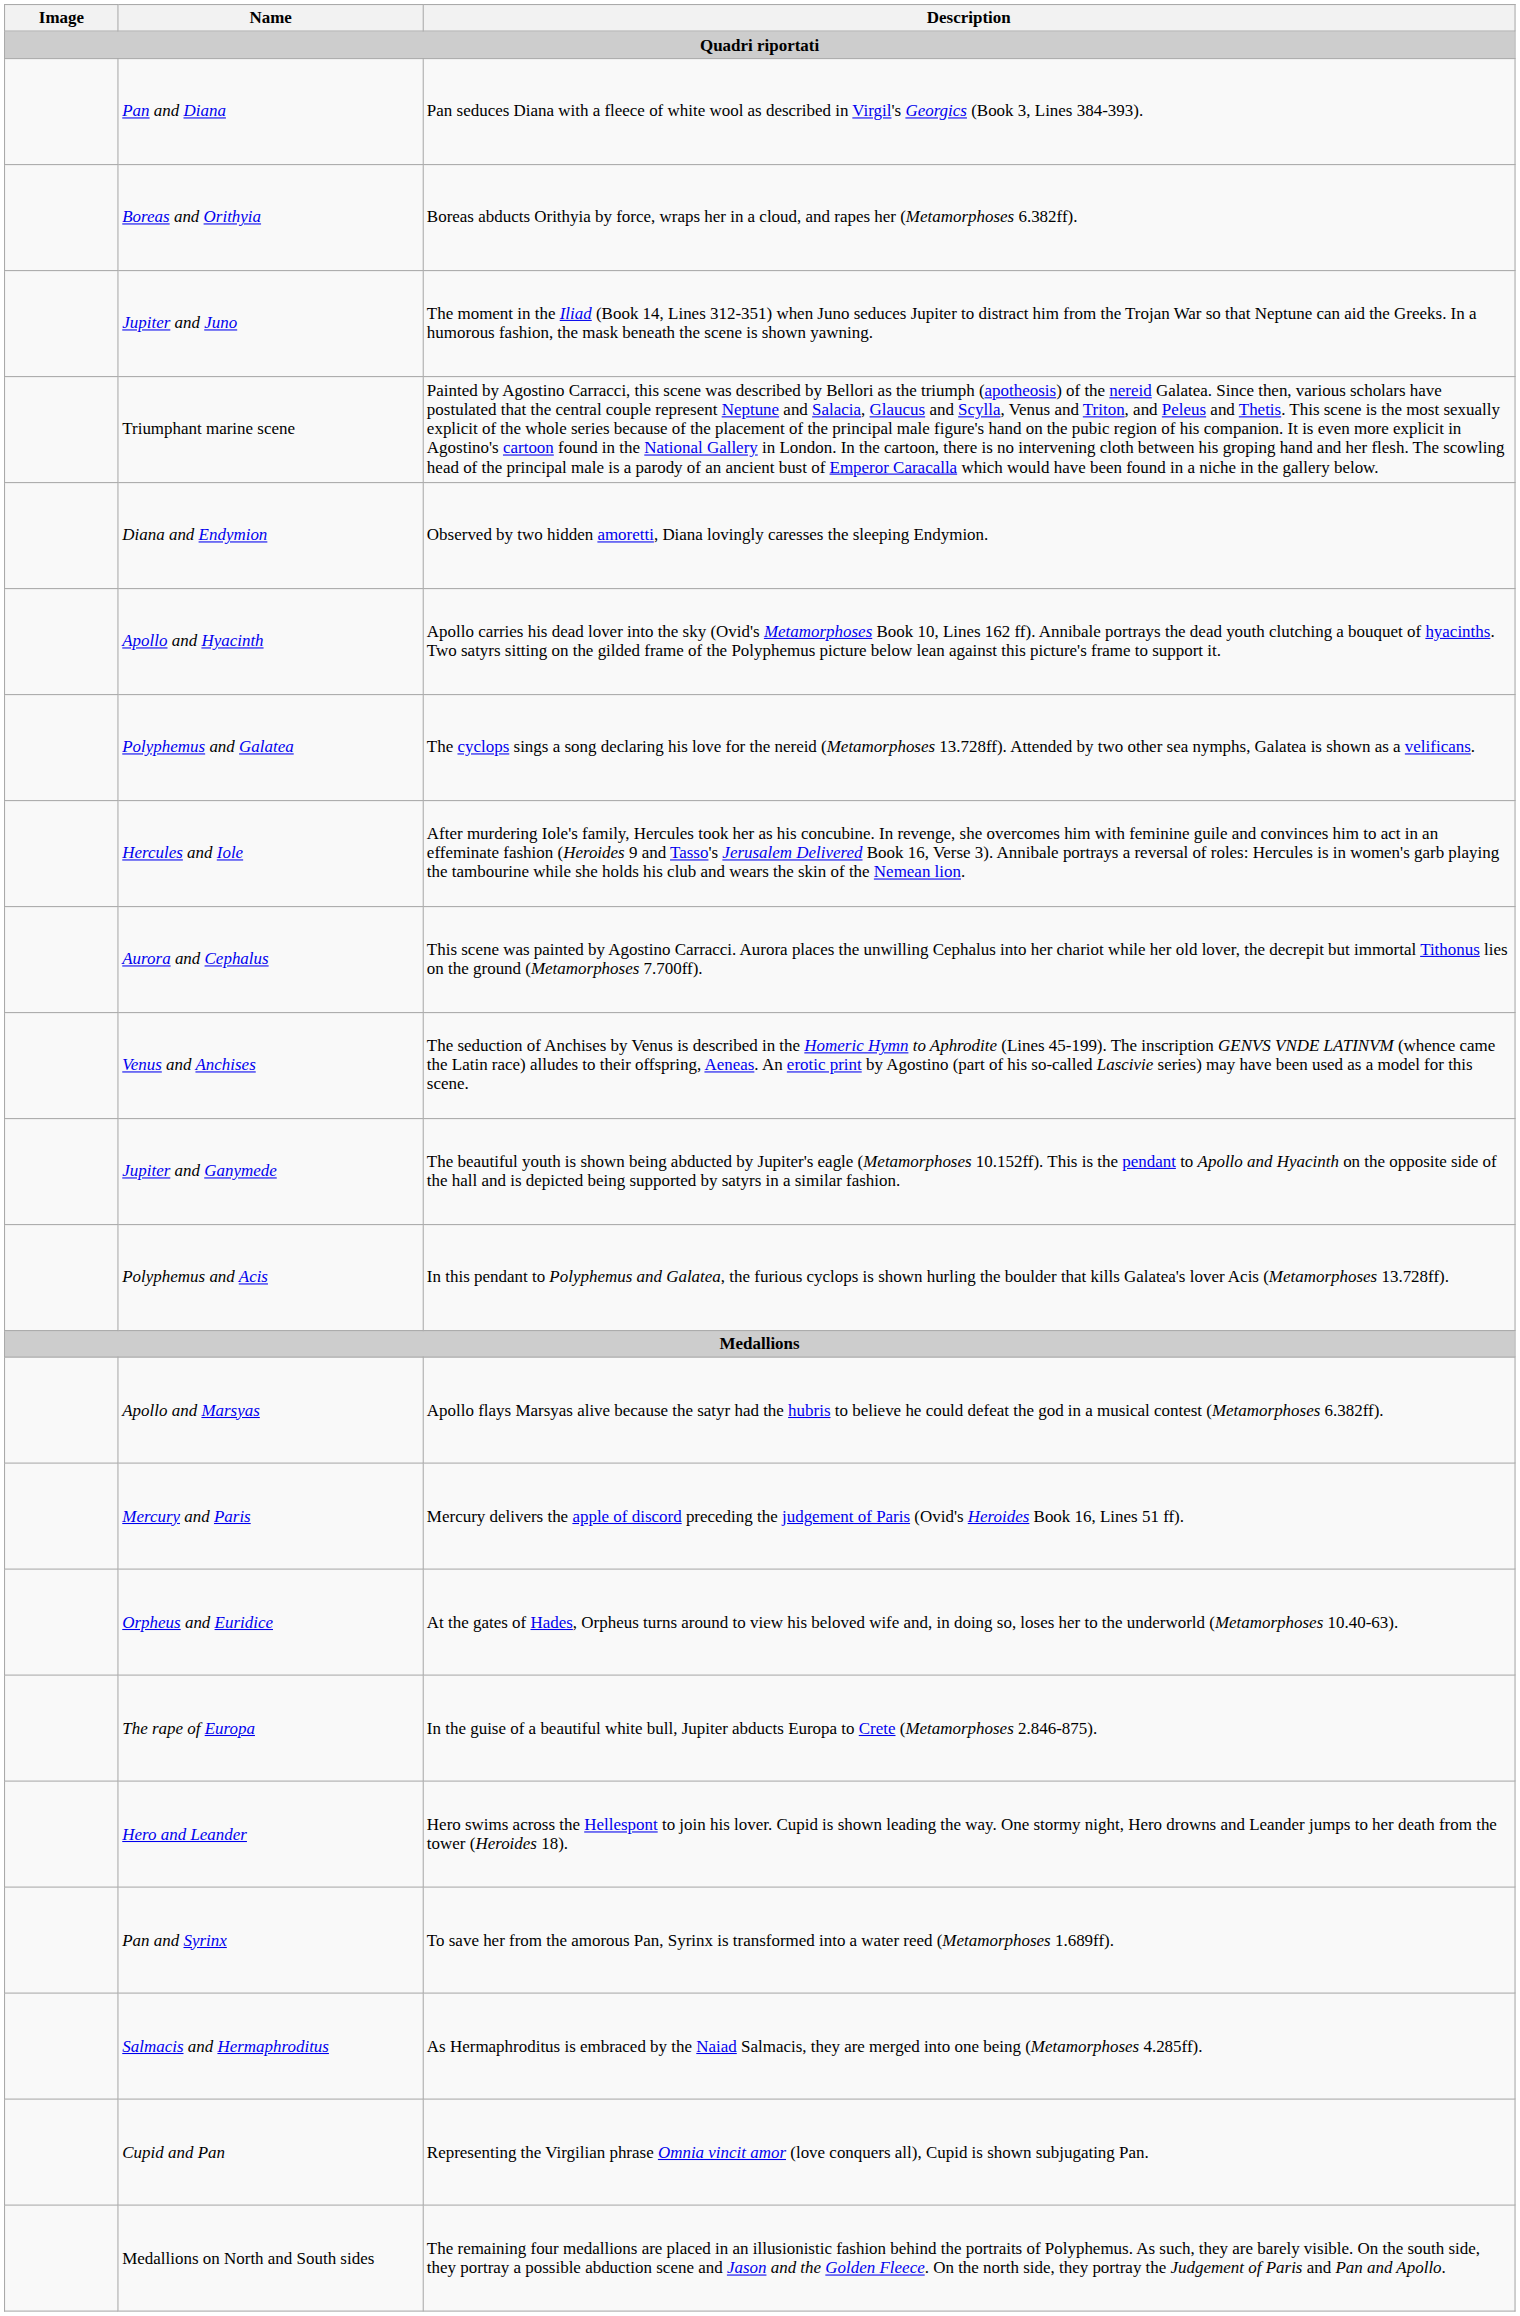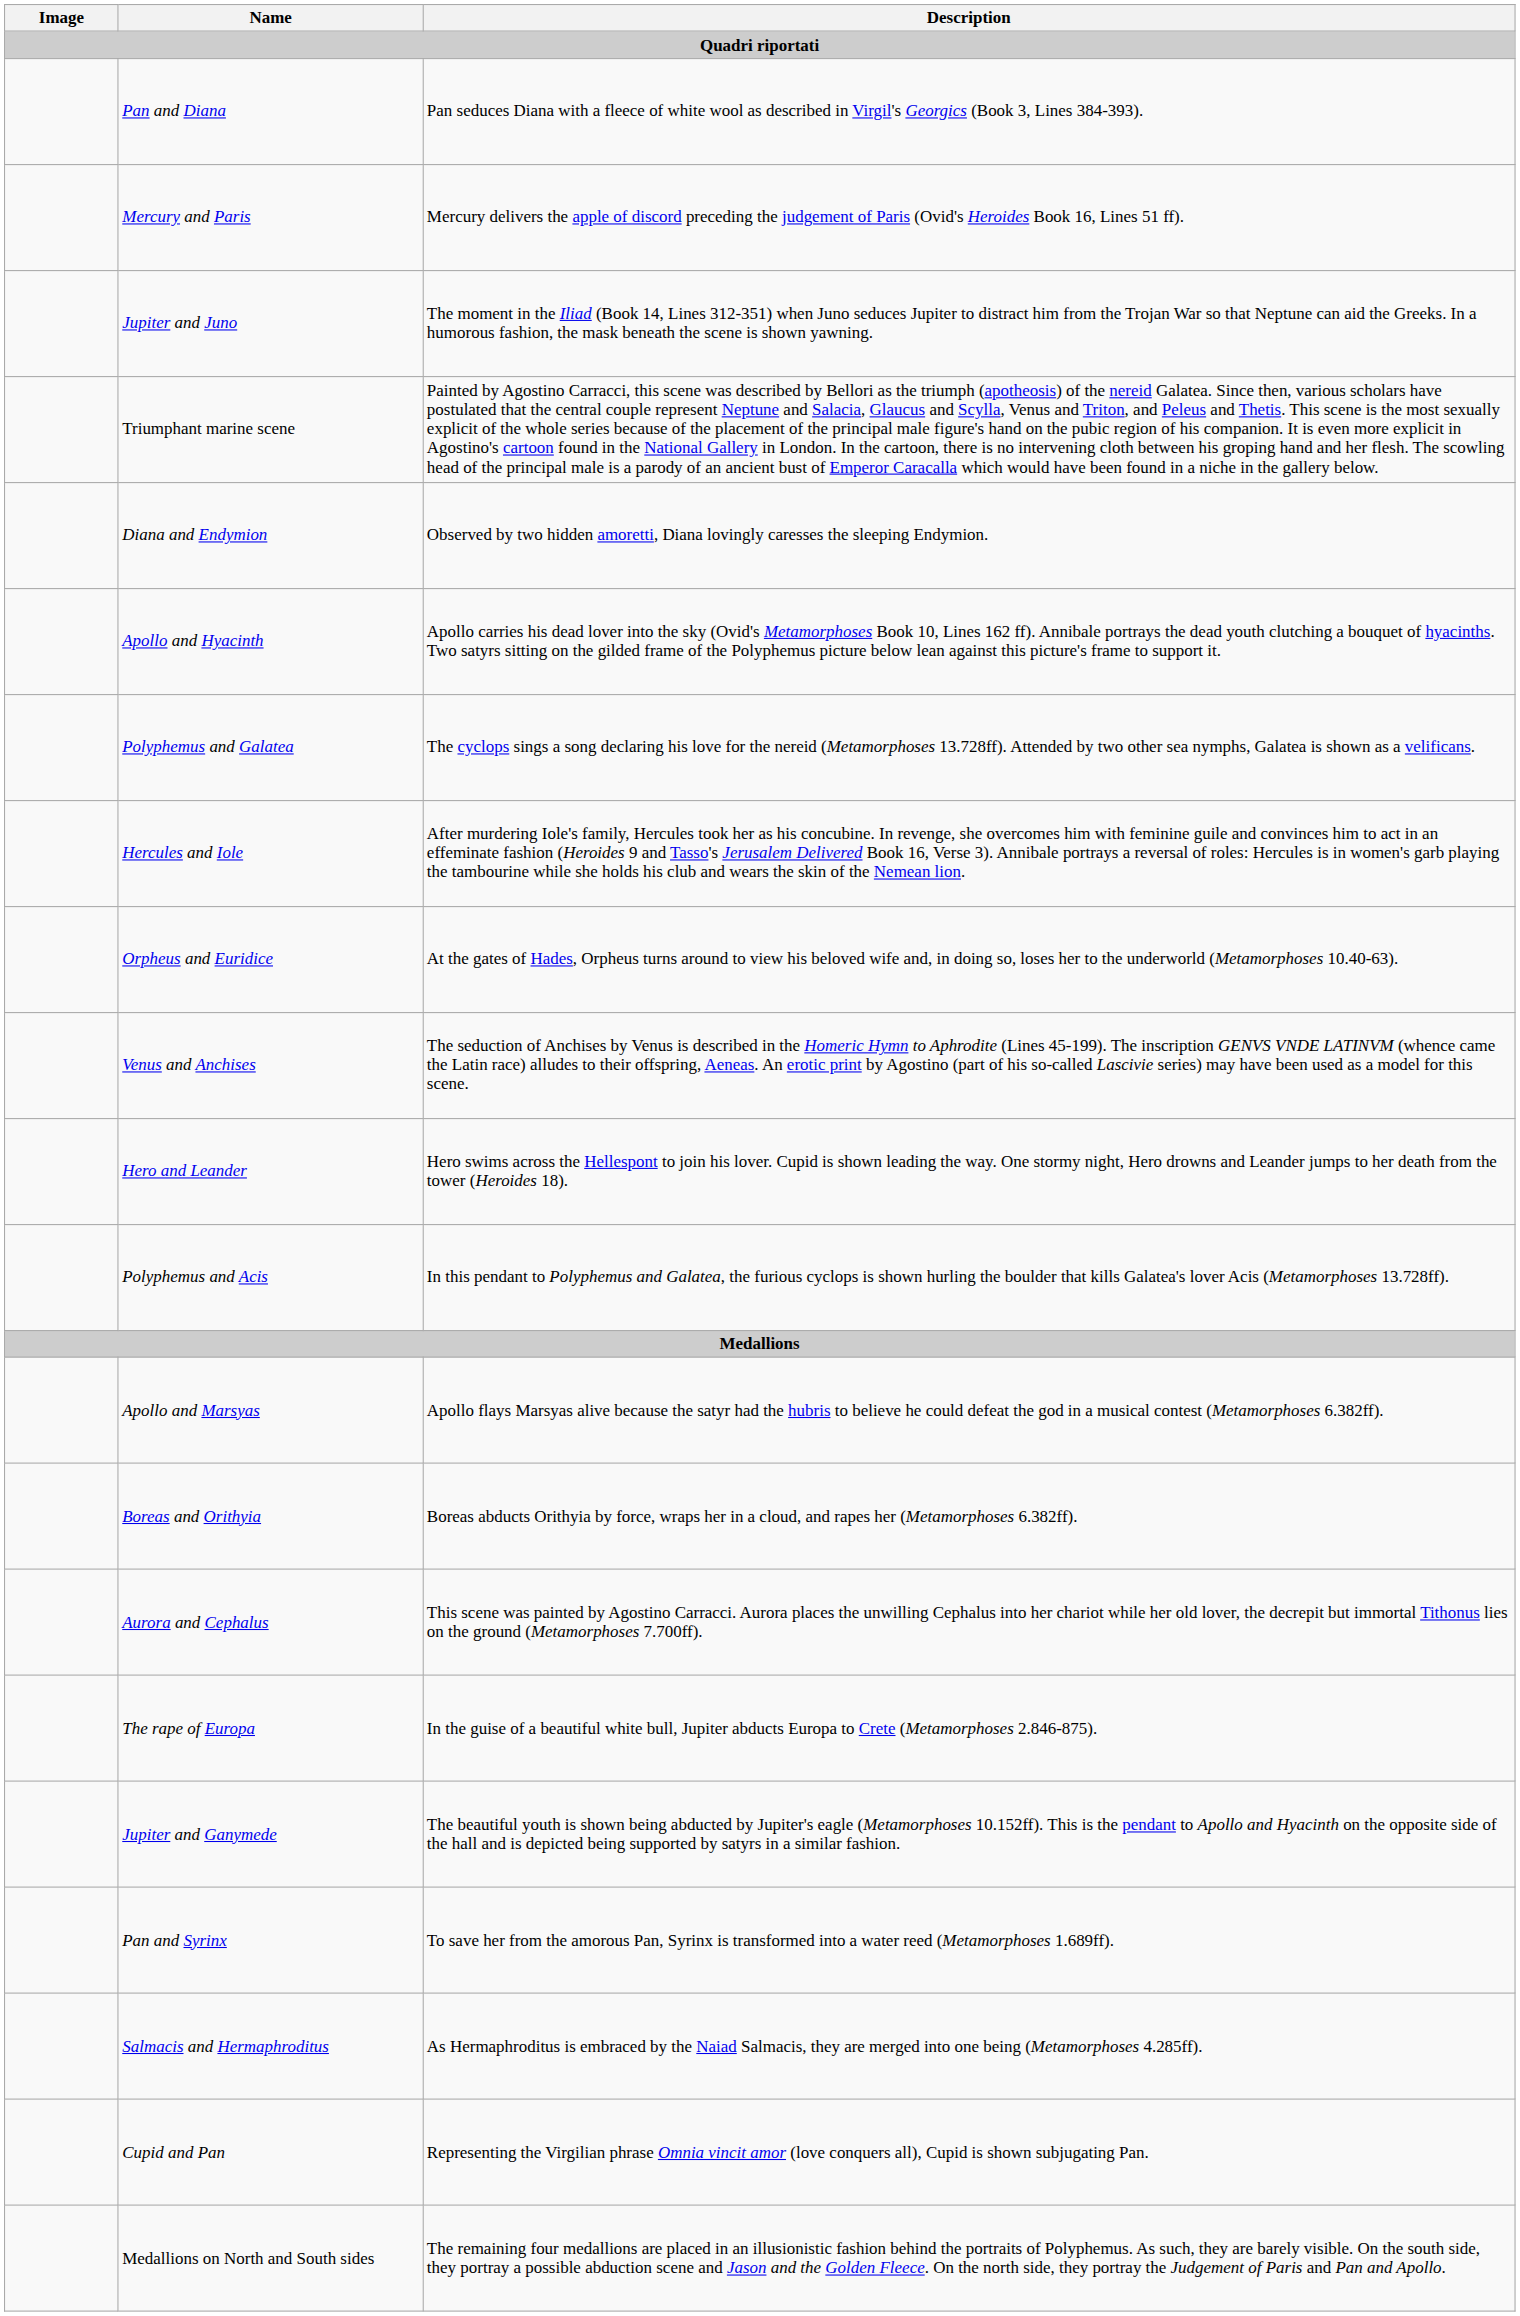rows swapped: Mercury and Paris <-> Boreas and Orithyia
rows swapped: Aurora and Cephalus <-> Orpheus and Euridice
rows swapped: Jupiter and Ganymede <-> Hero and Leander
